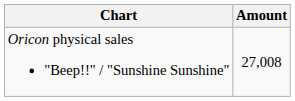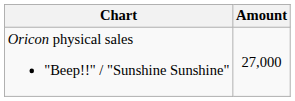Oricon physical sales "Beep!!" / "Sunshine Sunshine" | Amount: 27,008 -> 27,000
